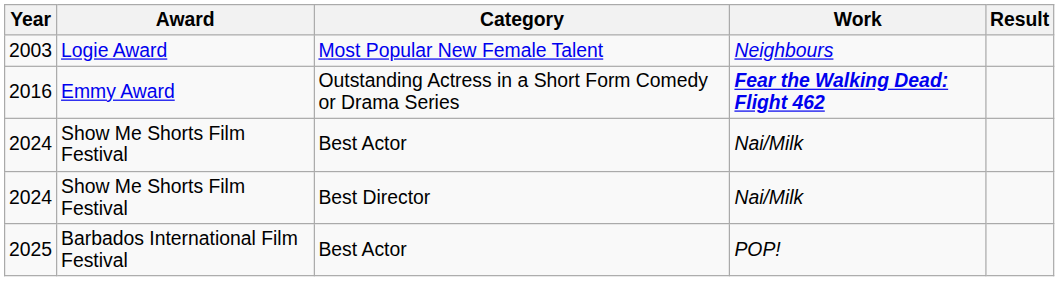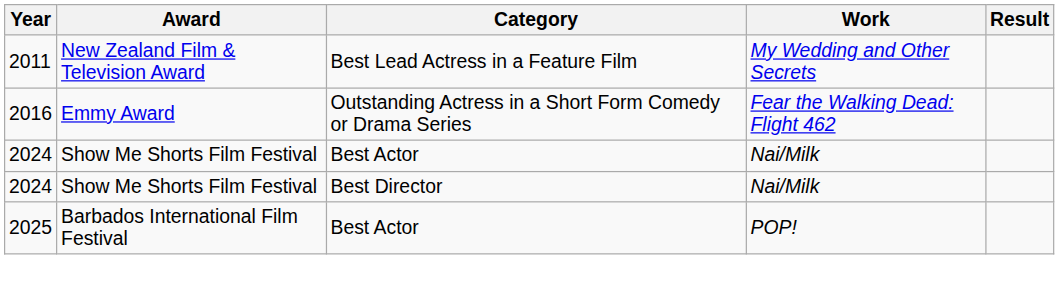- row: 2003 | Logie Award | Most Popular New Female Talent | Neighbours
+ row: 2011 | New Zealand Film & Television Award | Best Lead Actress in a Feature Film | My Wedding and Other Secrets
2016 | Work: bold -> normal
